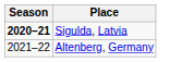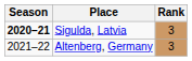+ column: Rank | 3 | 3
